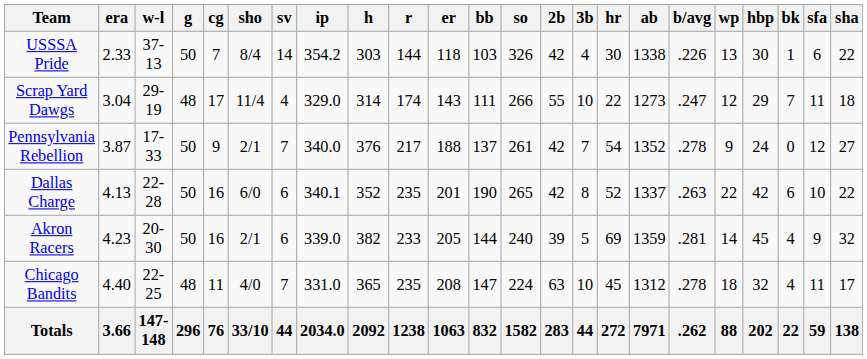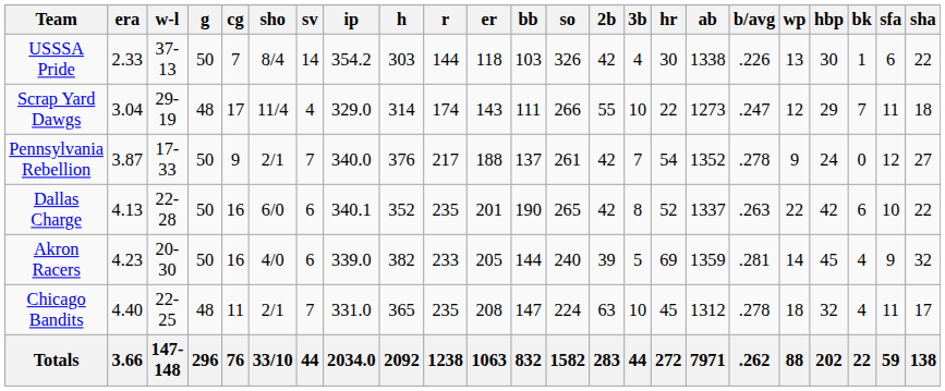Akron Racers | sho: 2/1 -> 4/0
Chicago Bandits | sho: 4/0 -> 2/1
